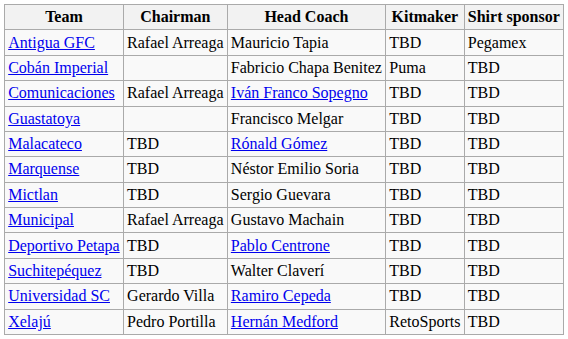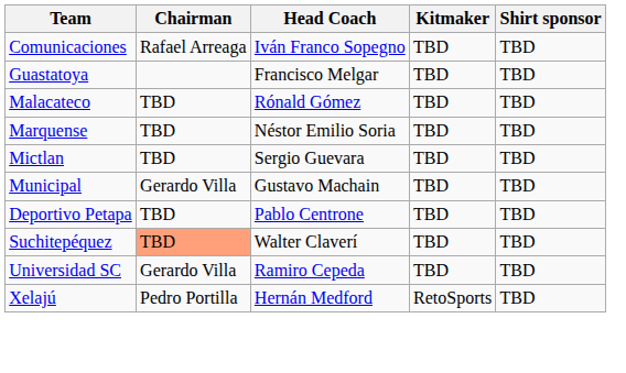- row: Antigua GFC | Rafael Arreaga | Mauricio Tapia | TBD | Pegamex
- row: Cobán Imperial | Fabricio Chapa Benitez | Puma | TBD
Municipal | Chairman: Rafael Arreaga -> Gerardo Villa
Suchitepéquez | Chairman: no background -> lightsalmon background
